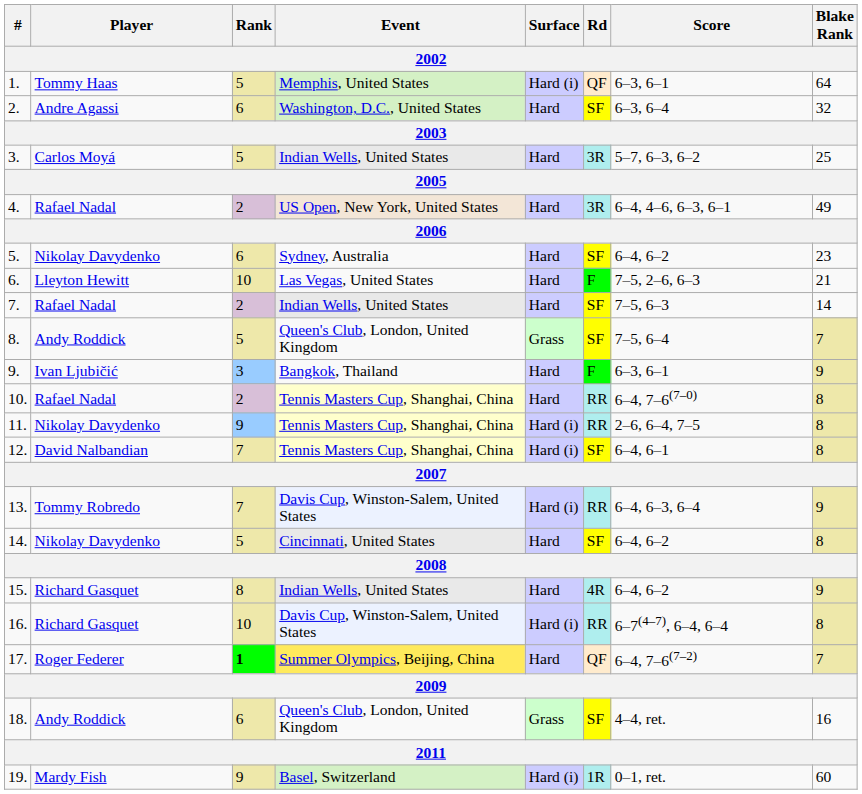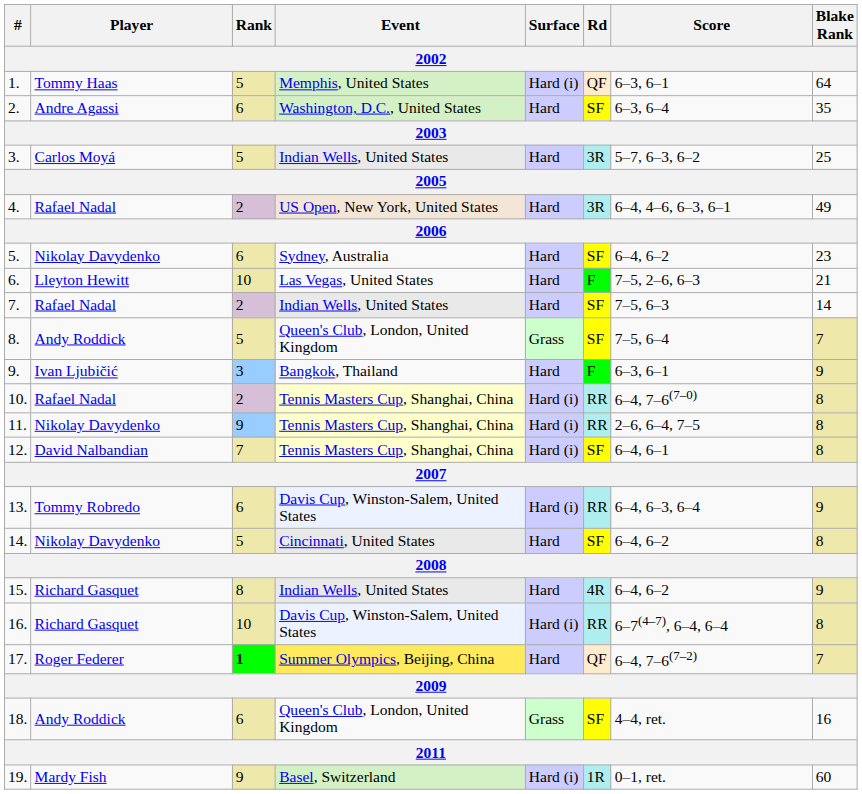2. | Blake Rank: 32 -> 35
10. | Surface: Hard -> Hard (i)
13. | Rank: 7 -> 6
